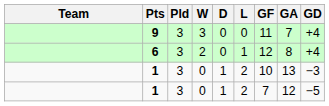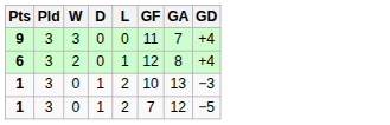- column: Team
